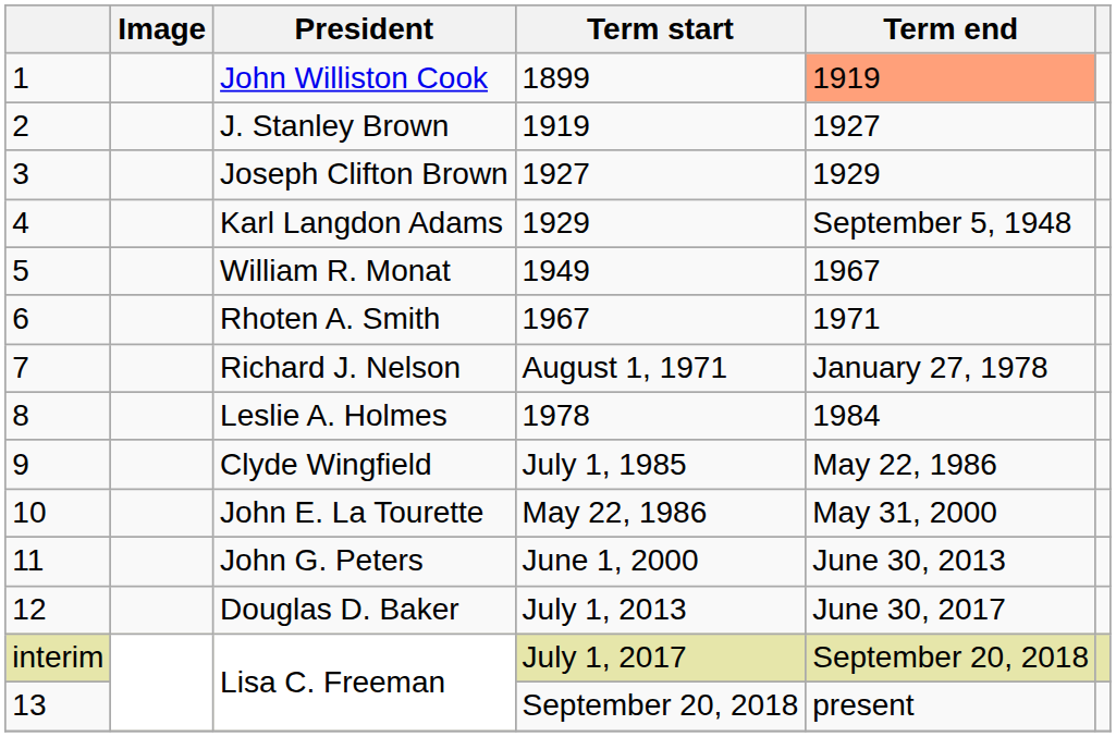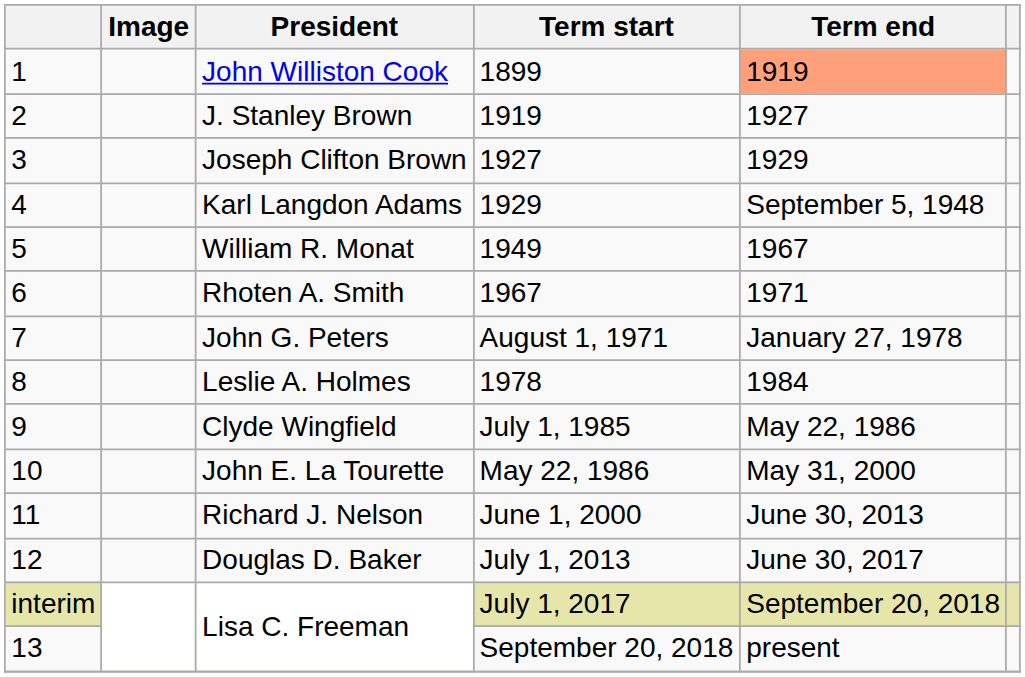August 1, 1971 | President: Richard J. Nelson -> John G. Peters
June 1, 2000 | President: John G. Peters -> Richard J. Nelson
